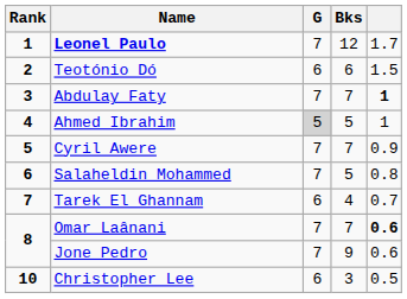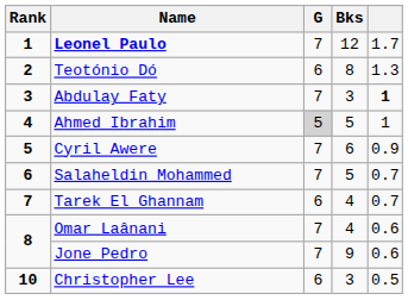Teotónio Dó | Bks: 6 -> 8
Teotónio Dó | column 5: 1.5 -> 1.3
Abdulay Faty | Bks: 7 -> 3
Cyril Awere | Bks: 7 -> 6
Salaheldin Mohammed | column 5: 0.8 -> 0.7
Omar Laânani | Bks: 7 -> 4
Omar Laânani | column 5: bold -> normal
